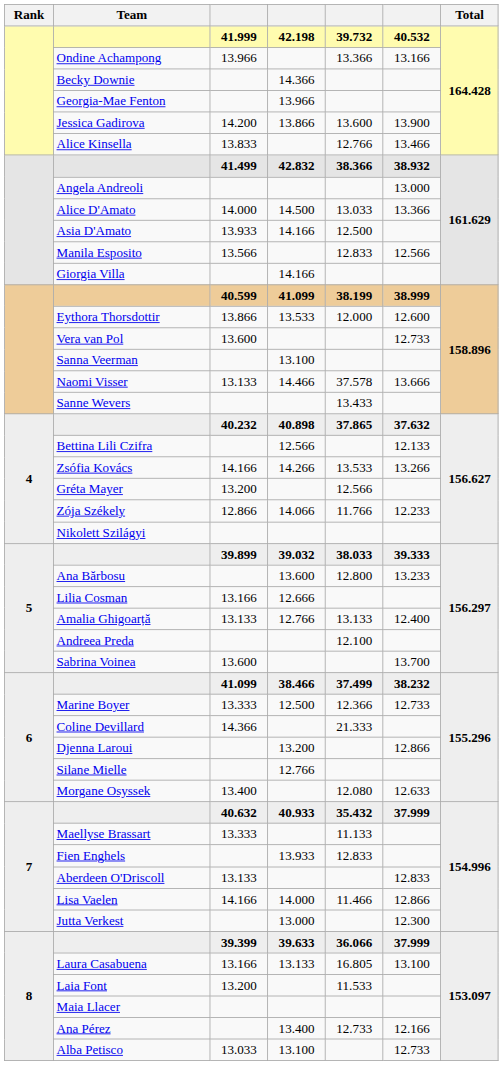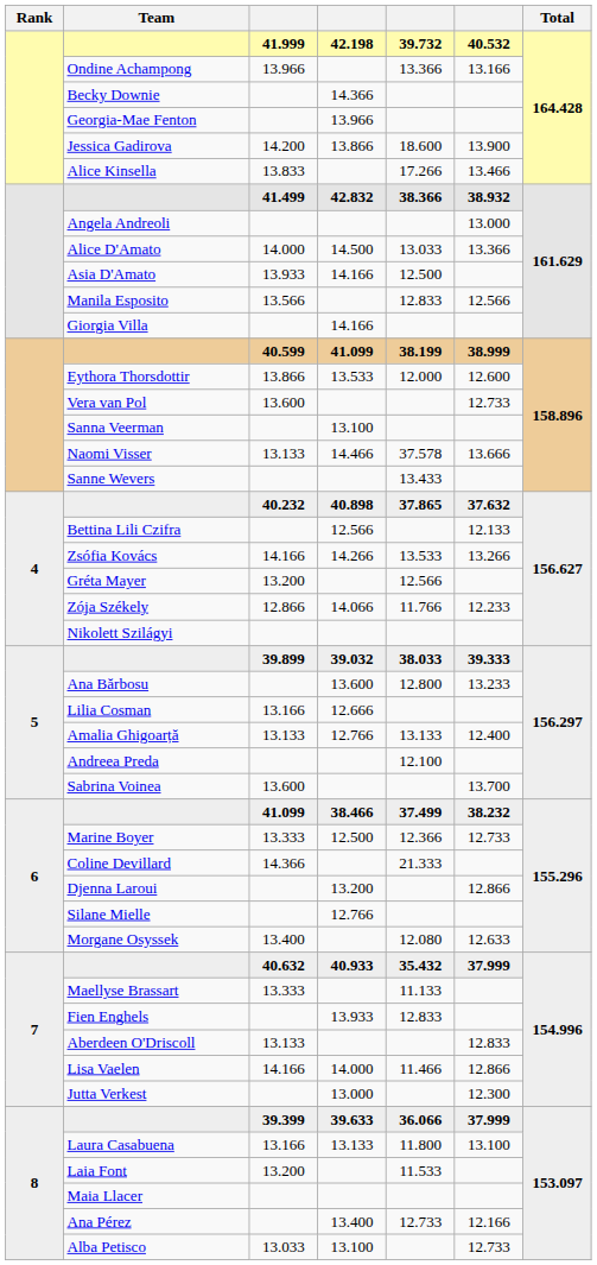Jessica Gadirova | column 5: 13.600 -> 18.600
Alice Kinsella | column 5: 12.766 -> 17.266
Laura Casabuena | column 5: 16.805 -> 11.800
